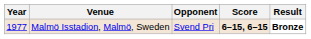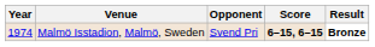Malmö Isstadion, Malmö, Sweden | Year: 1977 -> 1974
